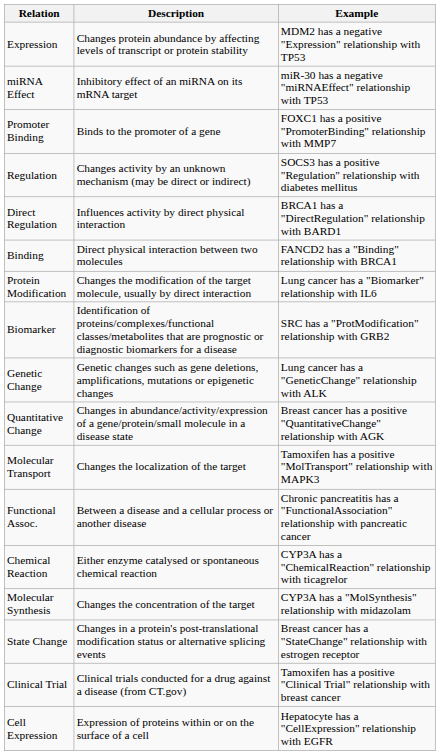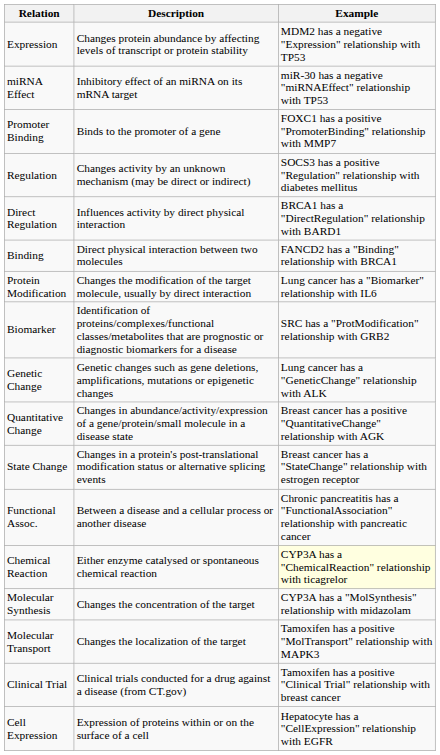rows swapped: State Change <-> Molecular Transport
Chemical Reaction | Example: no background -> lightyellow background
